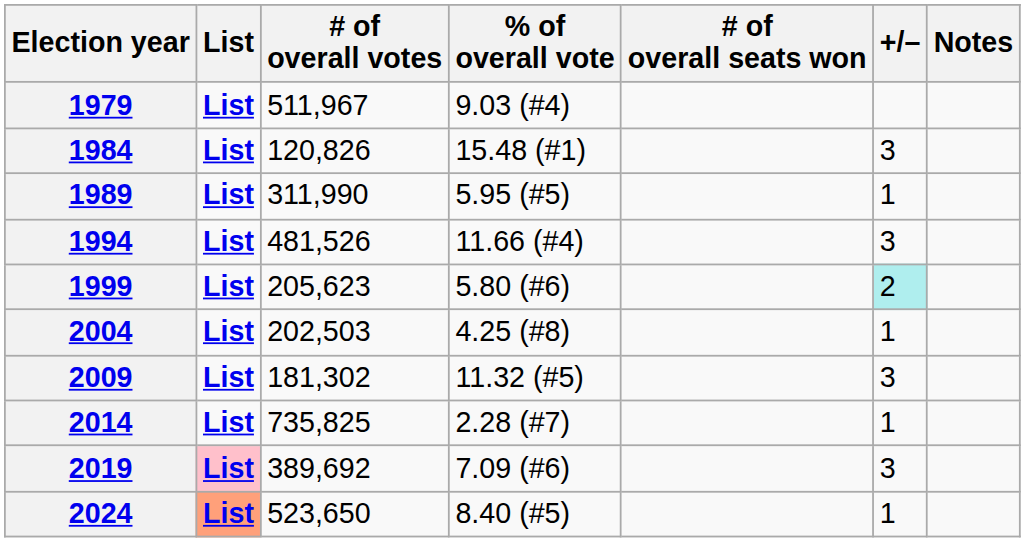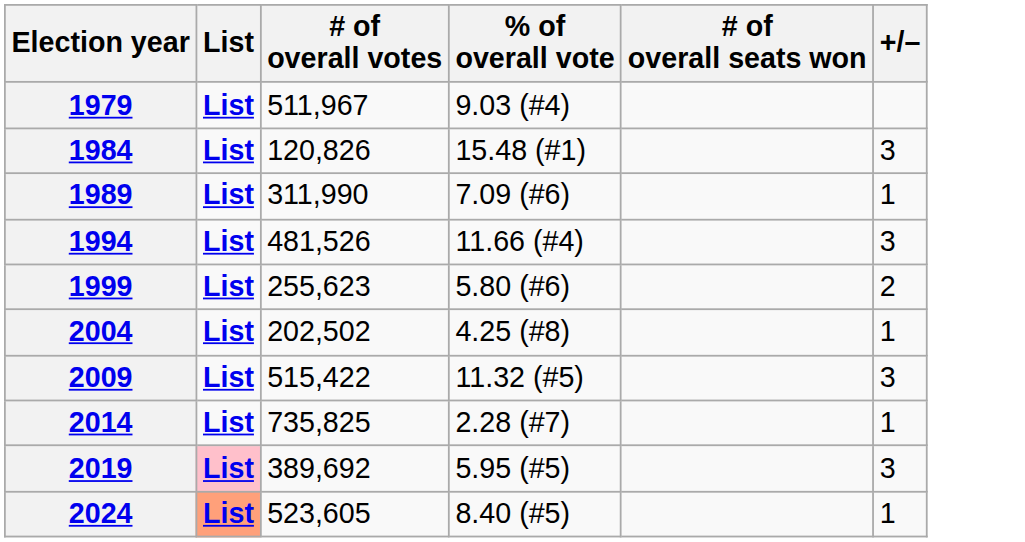- column: Notes
1989 | % of overall vote: 5.95 (#5) -> 7.09 (#6)
1999 | # of overall votes: 205,623 -> 255,623
1999 | +/–: paleturquoise background -> no background
2004 | # of overall votes: 202,503 -> 202,502
2009 | # of overall votes: 181,302 -> 515,422
2019 | % of overall vote: 7.09 (#6) -> 5.95 (#5)
2024 | # of overall votes: 523,650 -> 523,605
